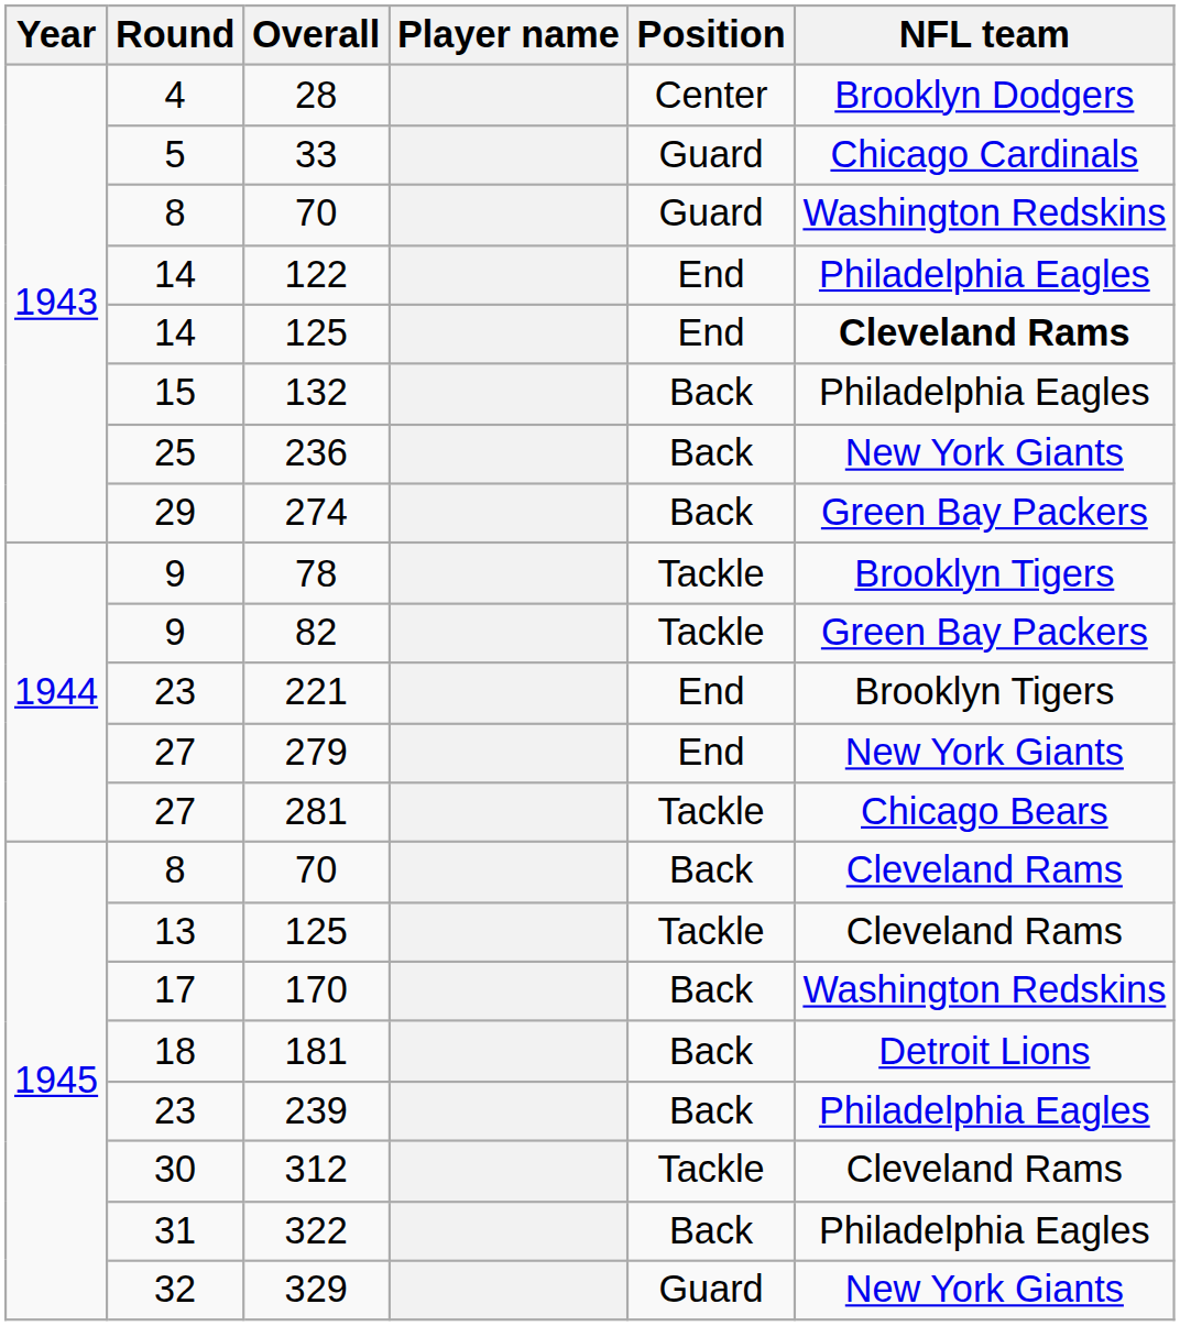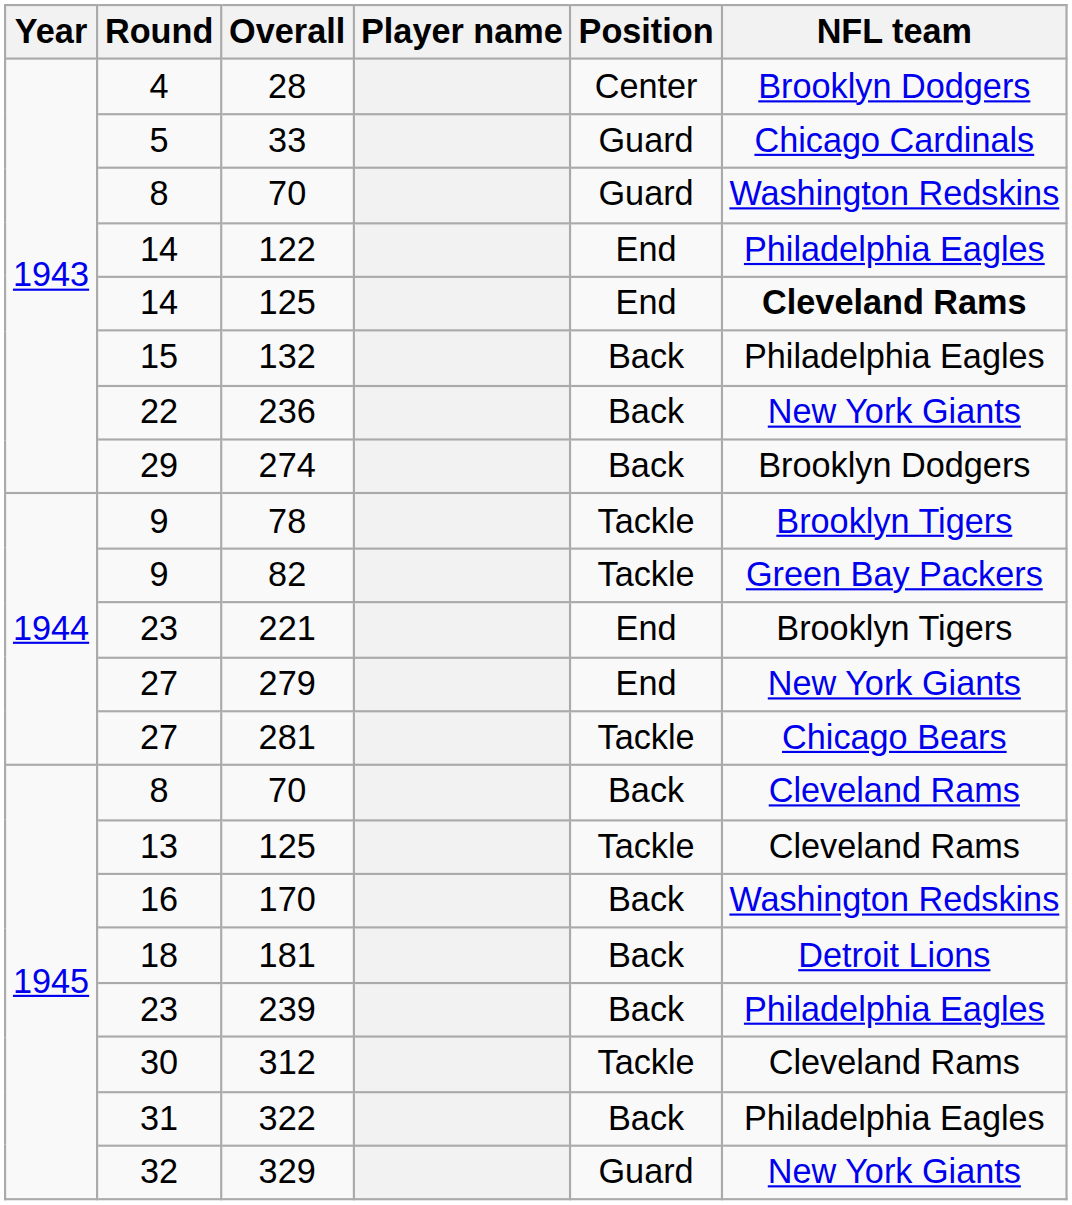236 | Round: 25 -> 22
274 | NFL team: Green Bay Packers -> Brooklyn Dodgers
170 | Round: 17 -> 16
